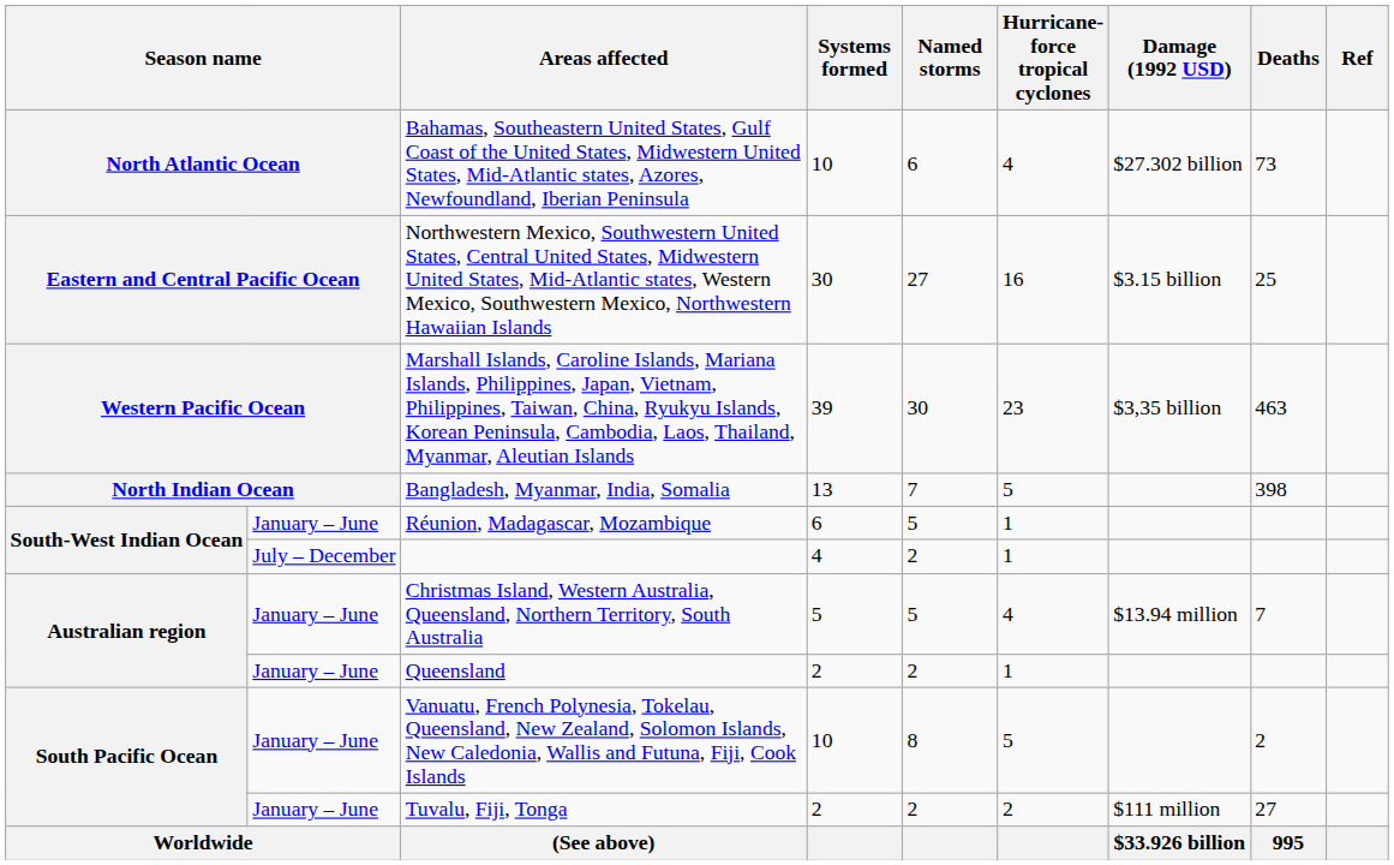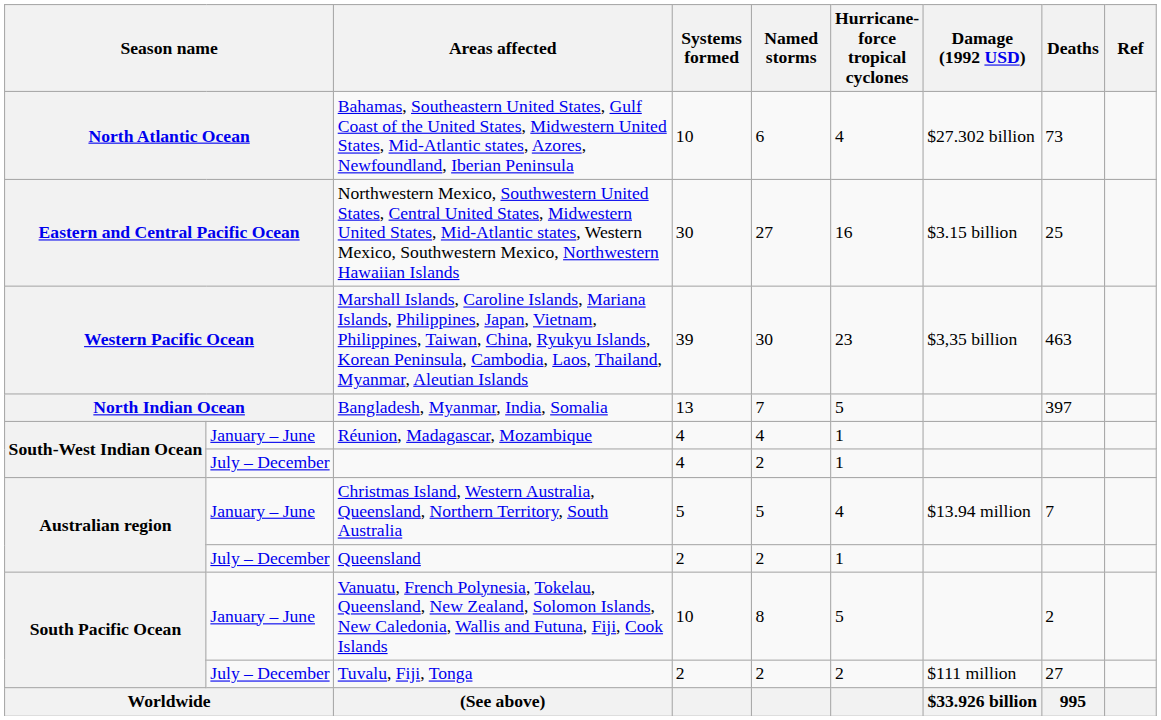Bangladesh, Myanmar, India, Somalia | Deaths: 398 -> 397
Réunion, Madagascar, Mozambique | Systems formed: 6 -> 4
Réunion, Madagascar, Mozambique | Named storms: 5 -> 4
Queensland | column 2: January – June -> July – December
Tuvalu, Fiji, Tonga | column 2: January – June -> July – December
